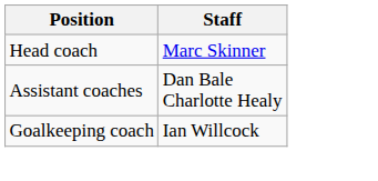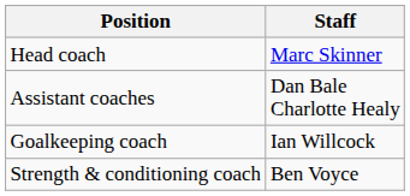+ row: Strength & conditioning coach | Ben Voyce
